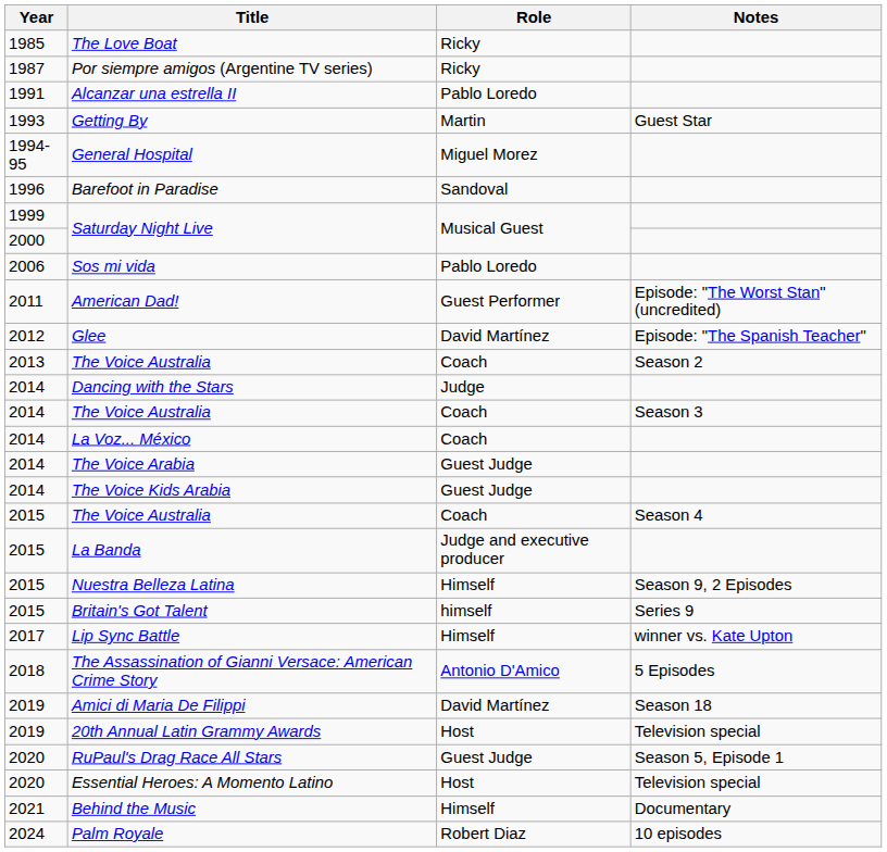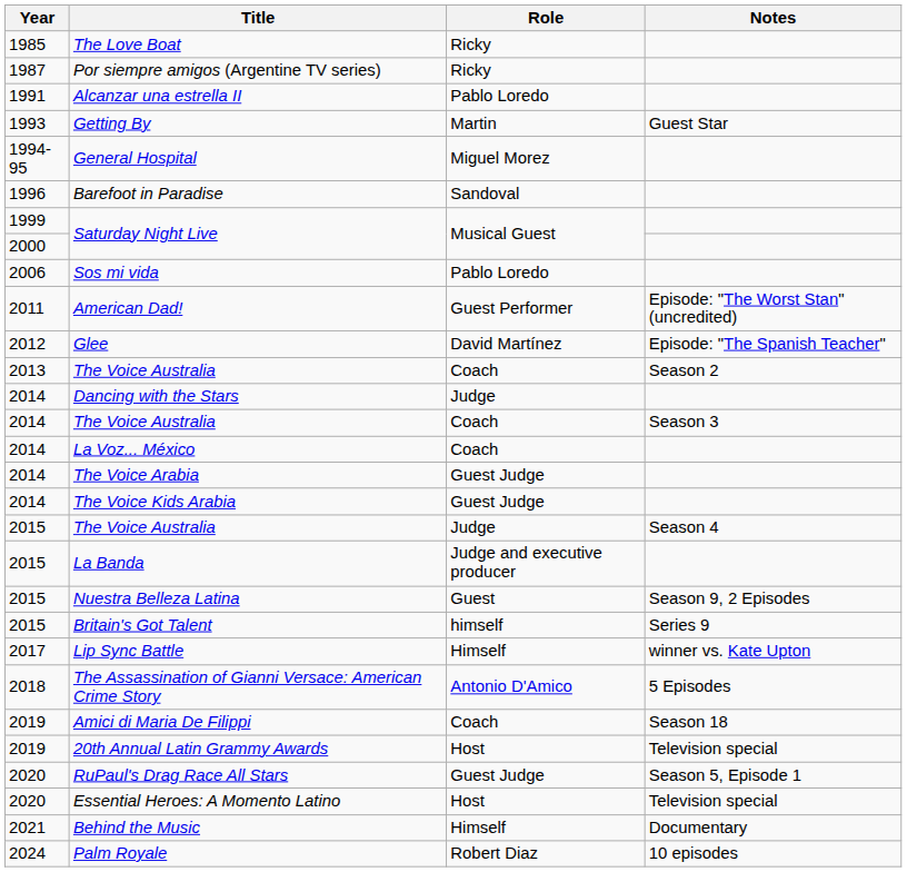2015 / The Voice Australia | Role: Coach -> Judge
Nuestra Belleza Latina | Role: Himself -> Guest
Amici di Maria De Filippi | Role: David Martínez -> Coach
